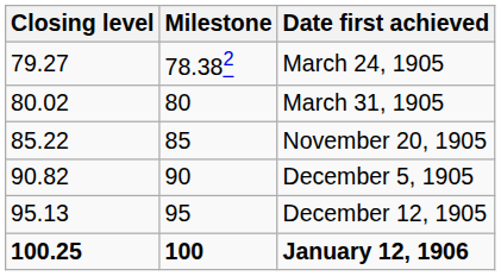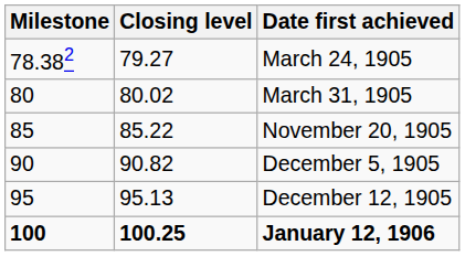columns swapped: Milestone <-> Closing level
